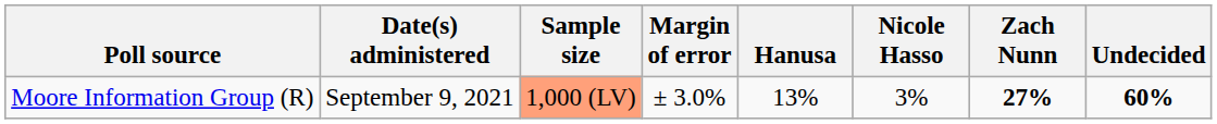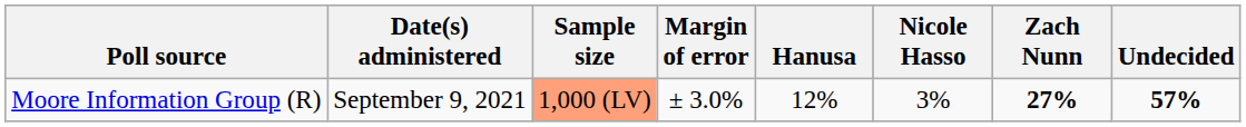Moore Information Group (R) | Hanusa: 13% -> 12%
Moore Information Group (R) | Undecided: 60% -> 57%
